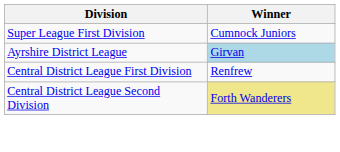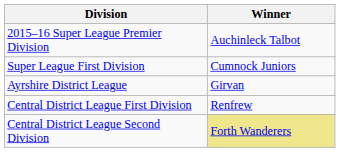+ row: 2015–16 Super League Premier Division | Auchinleck Talbot
Ayrshire District League | Winner: lightblue background -> no background
